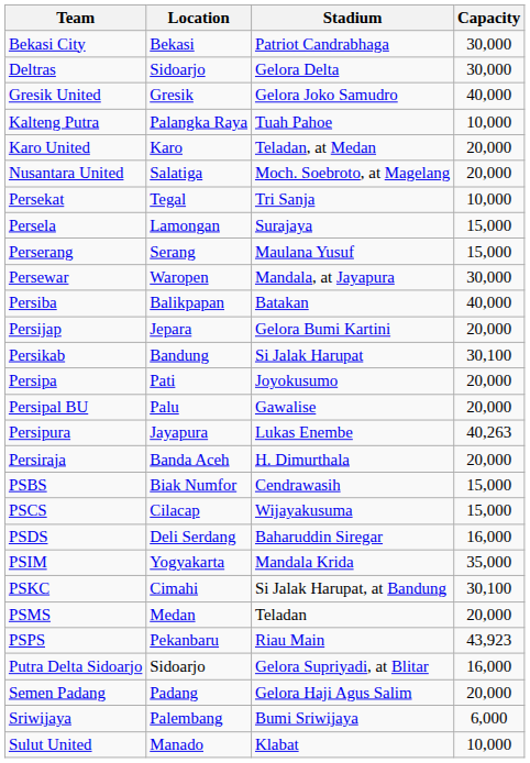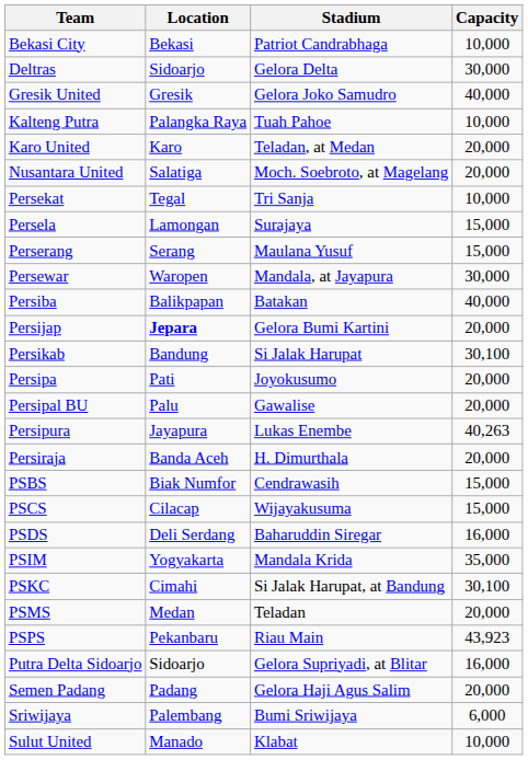Bekasi City | Capacity: 30,000 -> 10,000
Persijap | Location: normal -> bold
